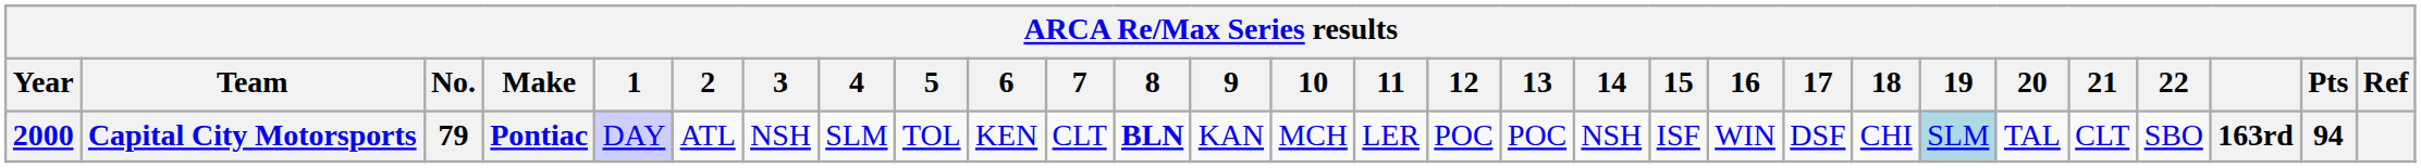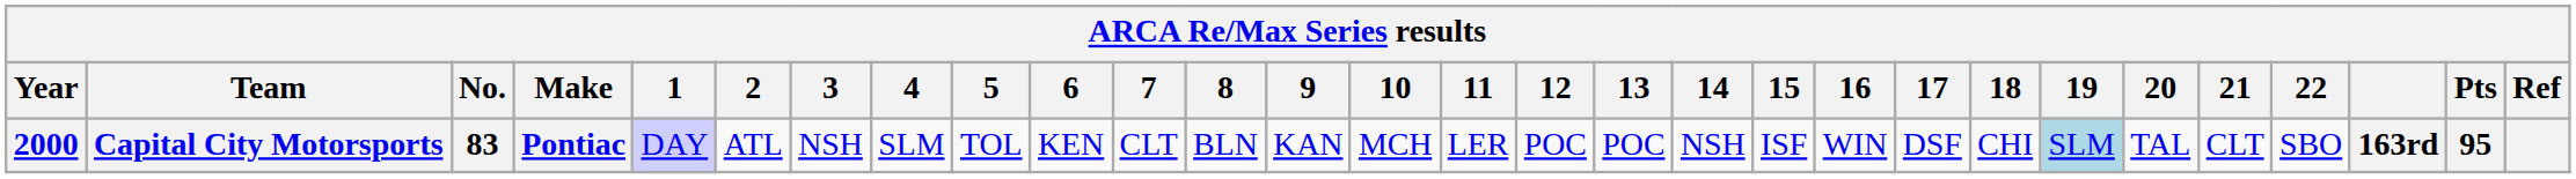Capital City Motorsports | No.: 79 -> 83
Capital City Motorsports | 8: bold -> normal
Capital City Motorsports | Pts: 94 -> 95
